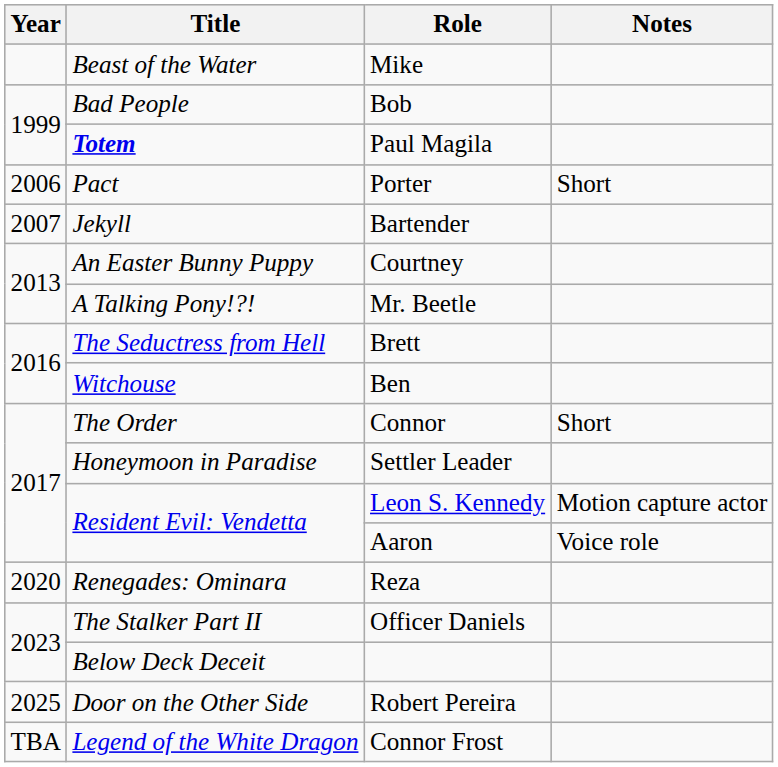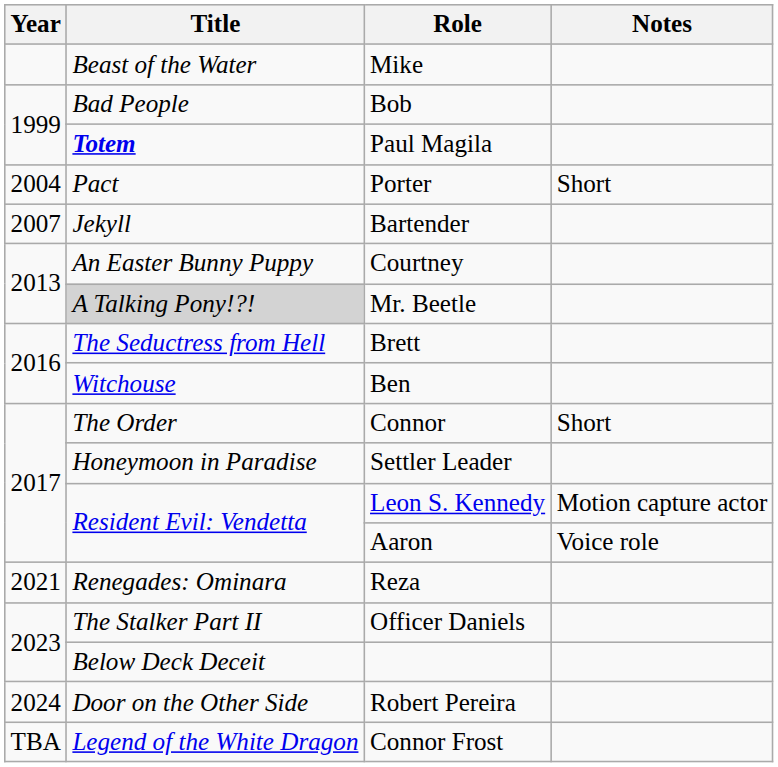Porter | Year: 2006 -> 2004
Mr. Beetle | Title: no background -> lightgrey background
Reza | Year: 2020 -> 2021
Robert Pereira | Year: 2025 -> 2024
